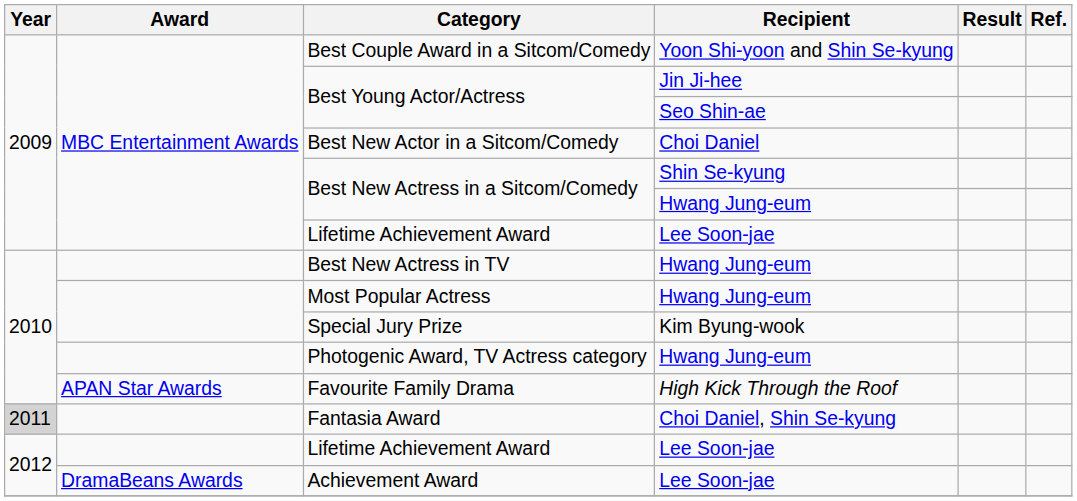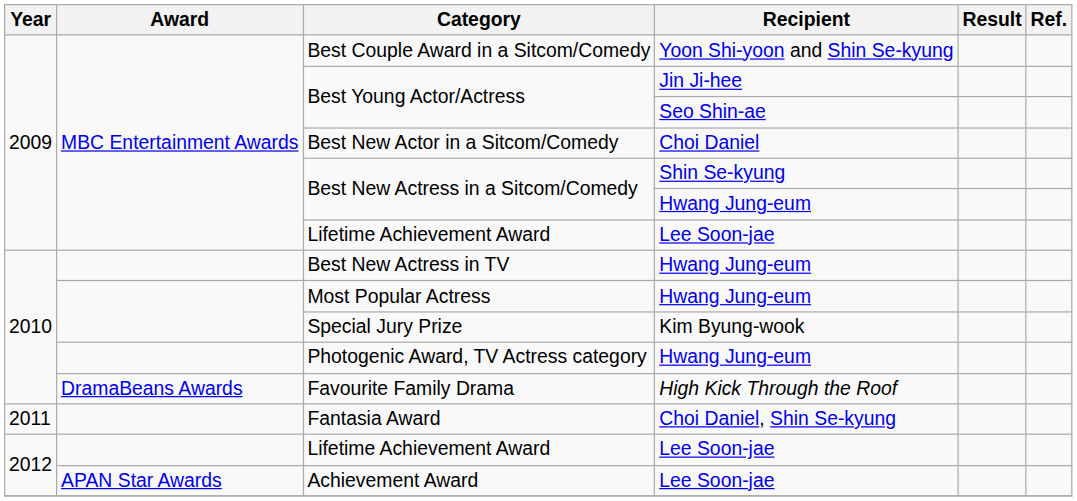Favourite Family Drama | Award: APAN Star Awards -> DramaBeans Awards
Fantasia Award | Year: lightgrey background -> no background
Achievement Award | Award: DramaBeans Awards -> APAN Star Awards
